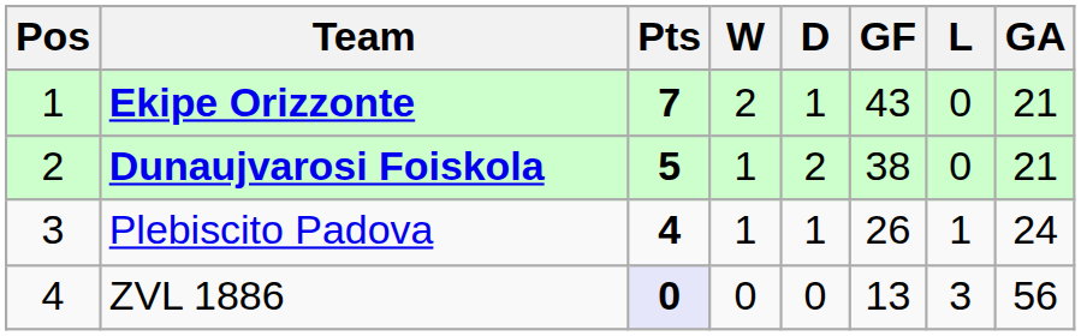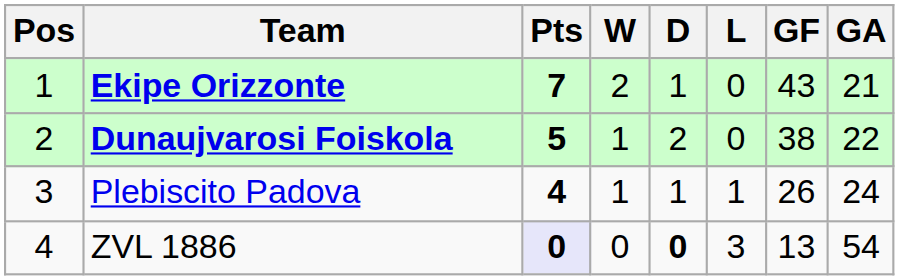columns swapped: L <-> GF
Dunaujvarosi Foiskola | GA: 21 -> 22
ZVL 1886 | D: normal -> bold
ZVL 1886 | GA: 56 -> 54
